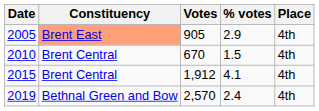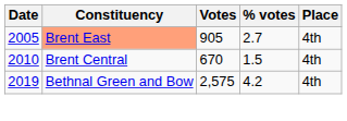2005 | % votes: 2.9 -> 2.7
- row: 2015 | Brent Central | 1,912 | 4.1 | 4th
2019 | Votes: 2,570 -> 2,575
2019 | % votes: 2.4 -> 4.2
